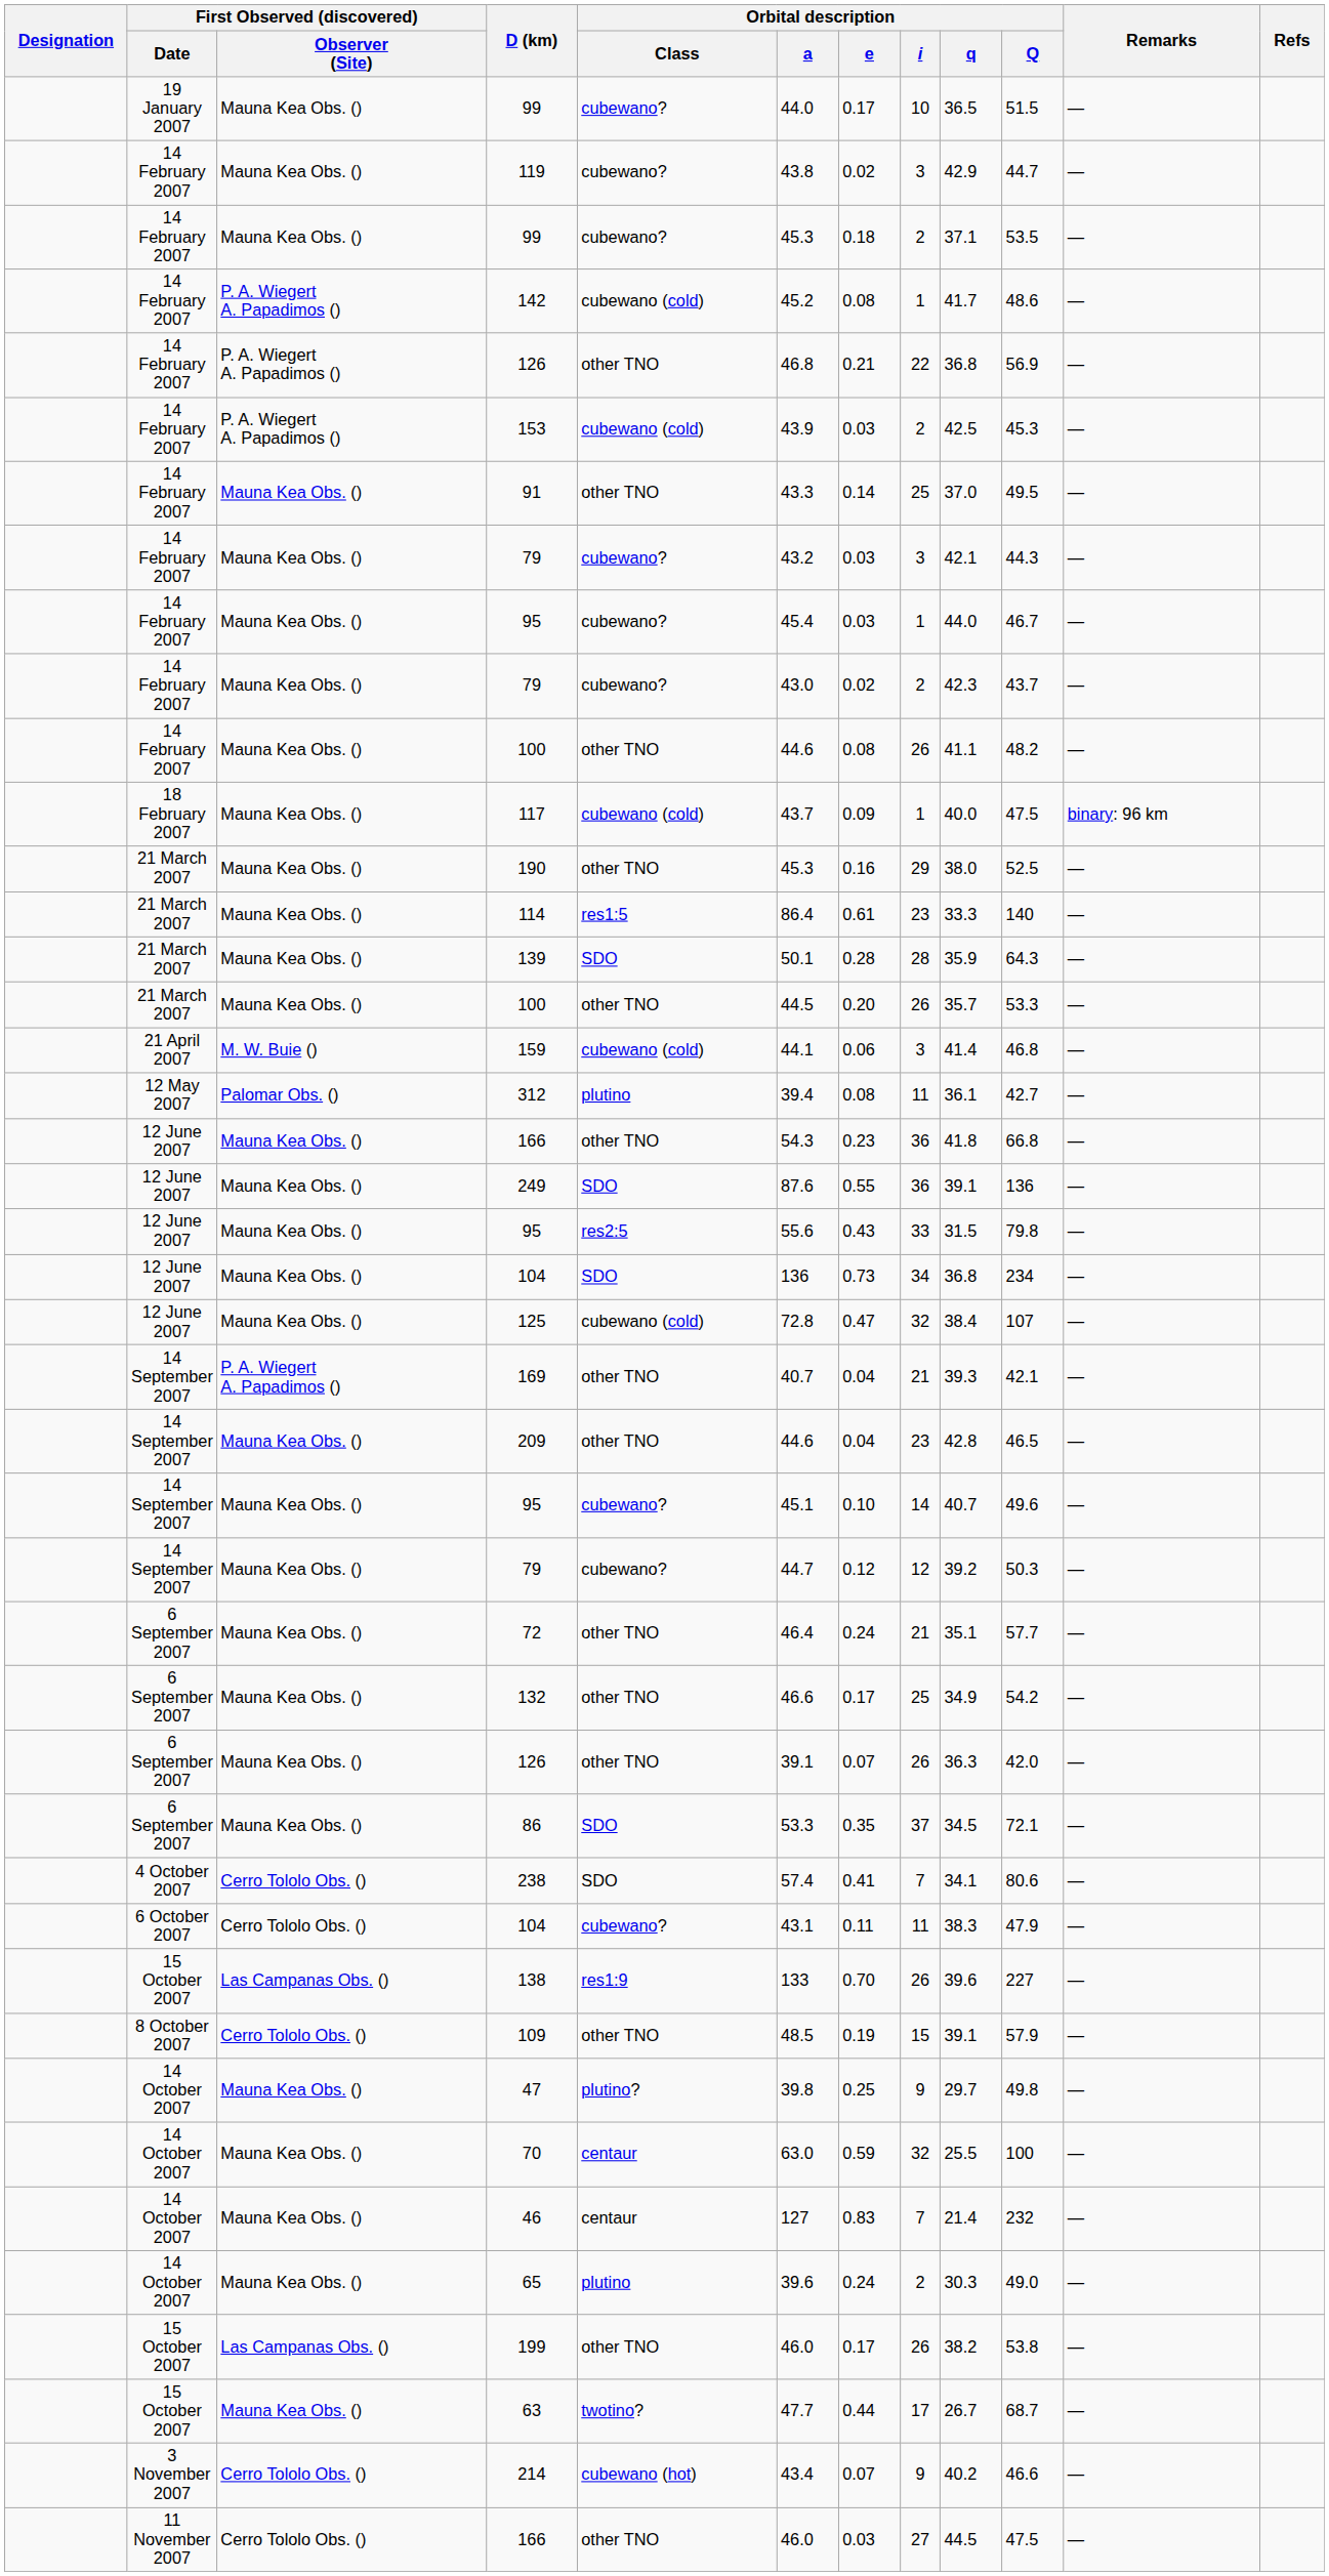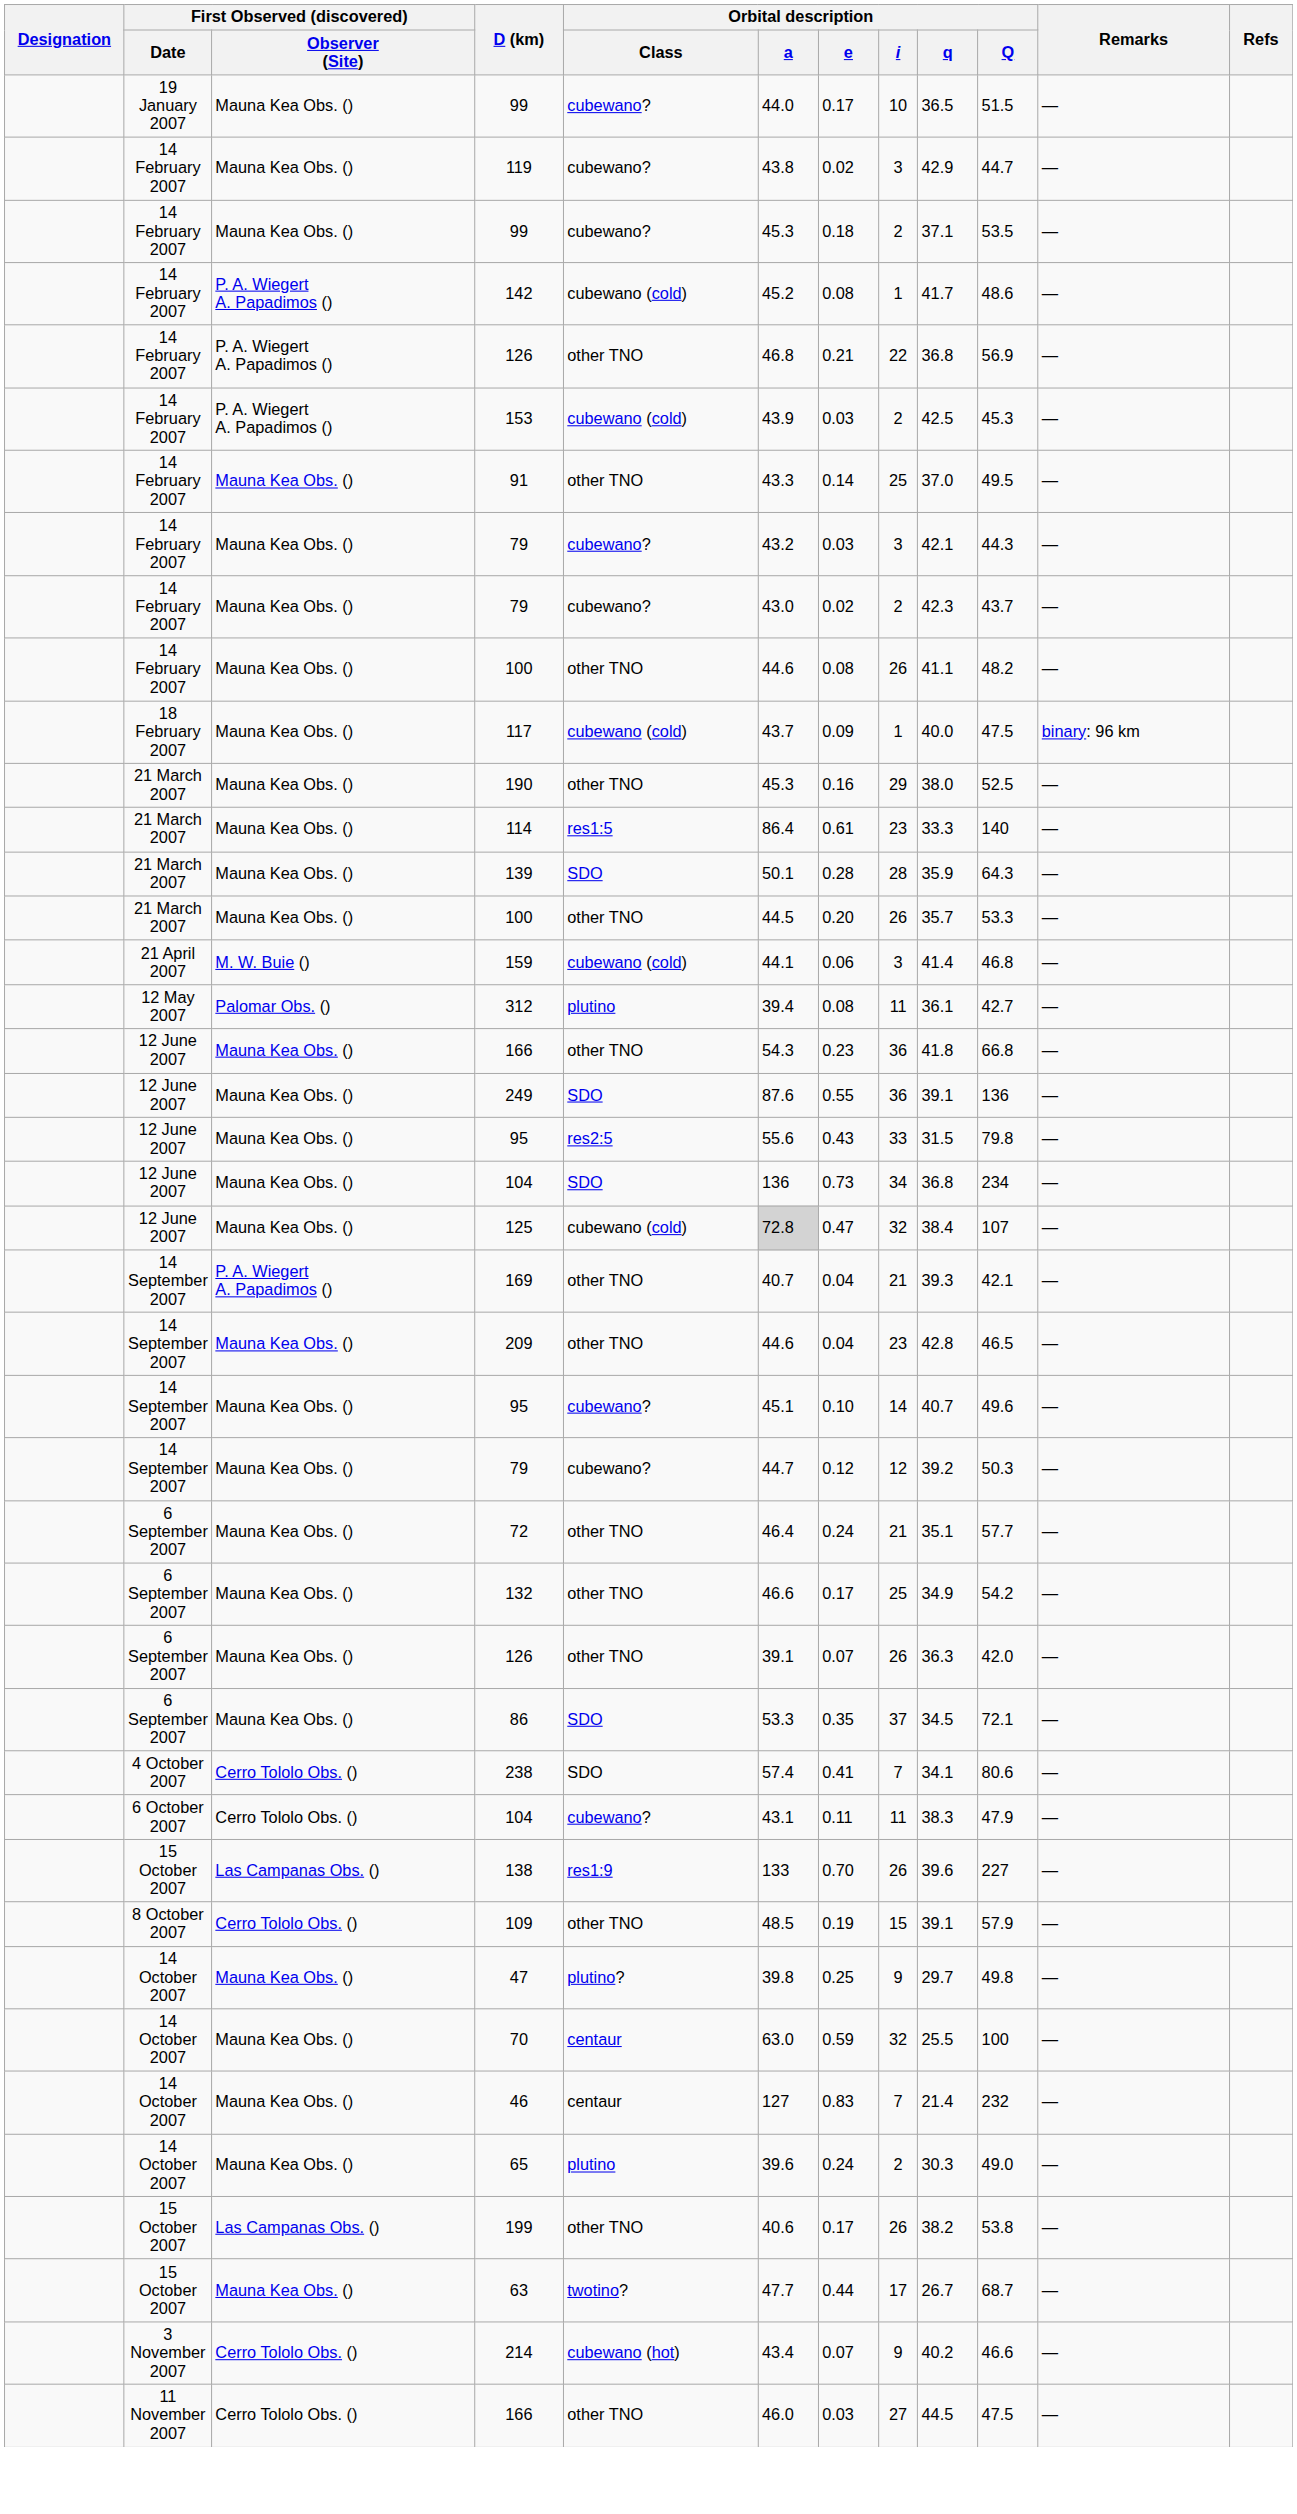- row: 14 February 2007 | Mauna Kea Obs. () | 95 | cubewano? | 45.4 | 0.03 | 1 | 44.0 | 46.7 | —
125 | Orbital description / a: no background -> lightgrey background
199 | Orbital description / a: 46.0 -> 40.6
